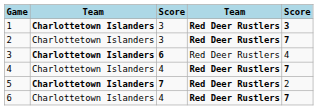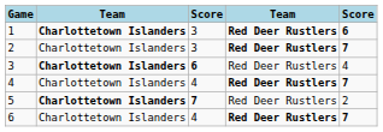1 | column 5: 3 -> 6
5 | column 4: bold -> normal
